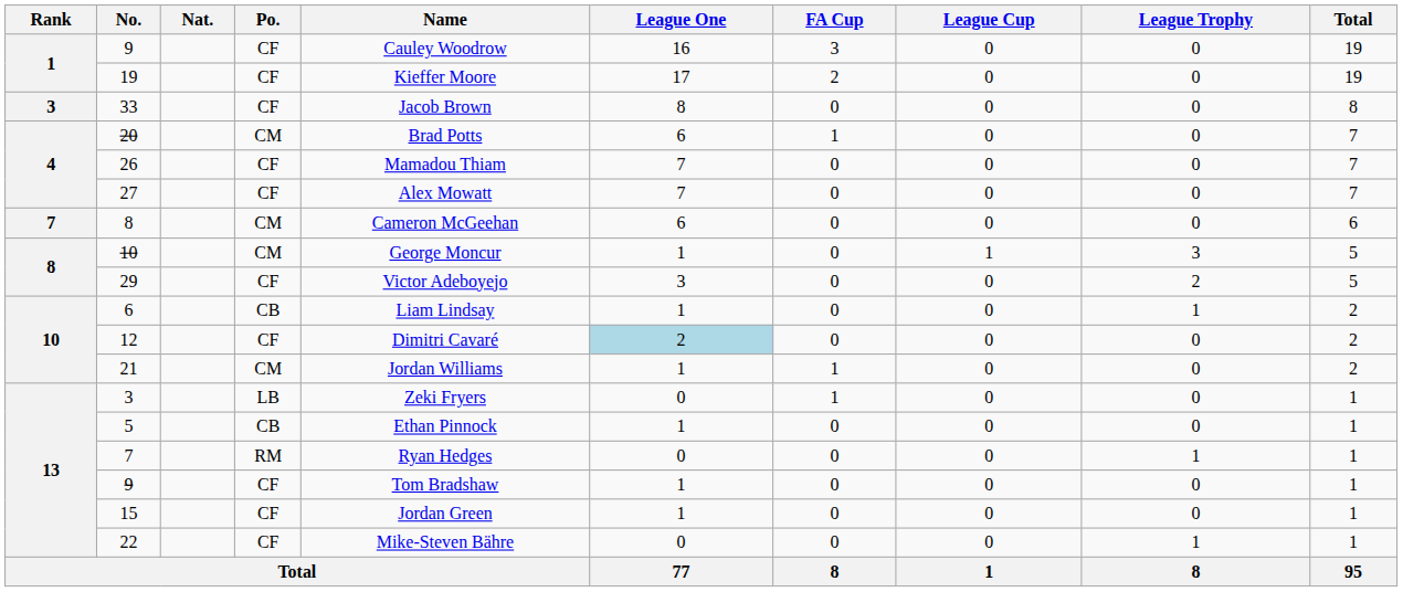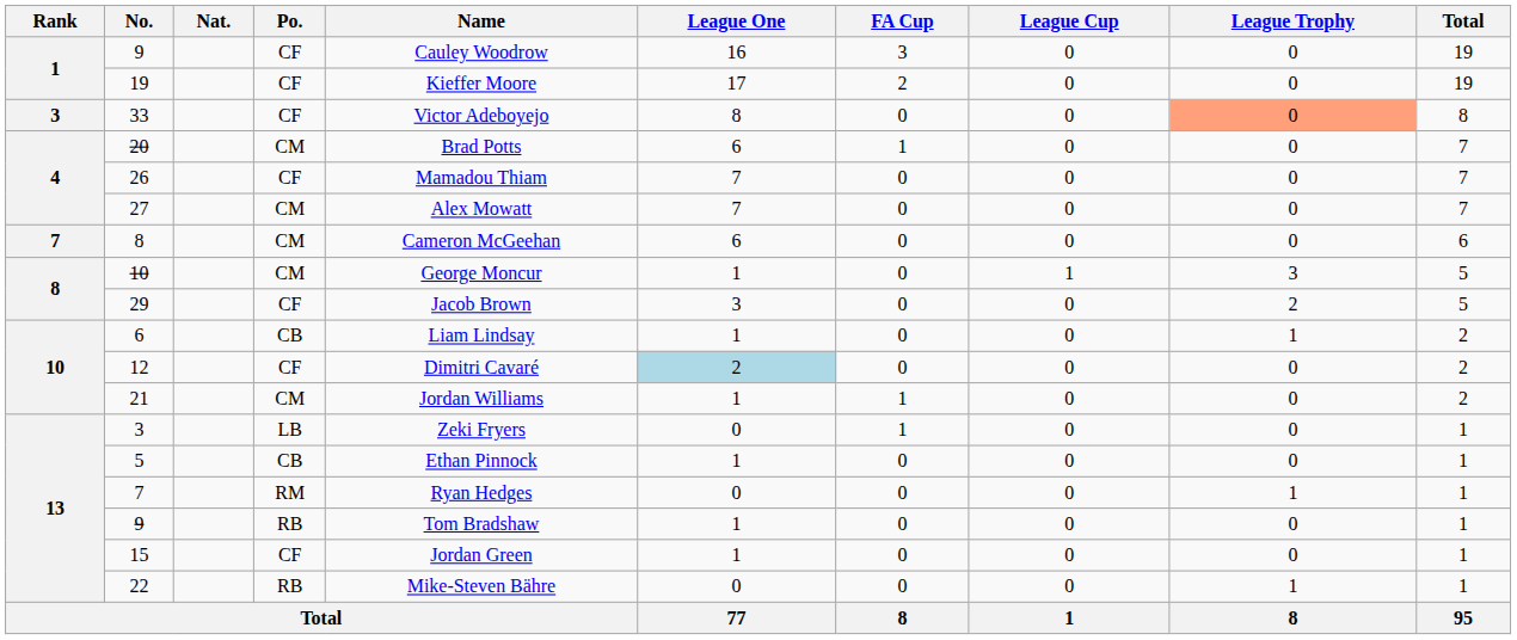33 | Name: Jacob Brown -> Victor Adeboyejo
33 | League Trophy: no background -> lightsalmon background
27 | Po.: CF -> CM
29 | Name: Victor Adeboyejo -> Jacob Brown
13 / 9 | Po.: CF -> RB
22 | Po.: CF -> RB
